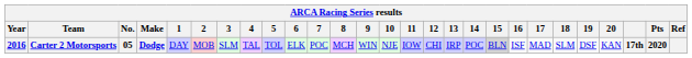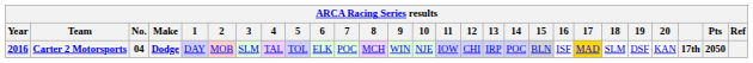Carter 2 Motorsports | No.: 05 -> 04
Carter 2 Motorsports | 17: no background -> gold background
Carter 2 Motorsports | Pts: 2020 -> 2050
